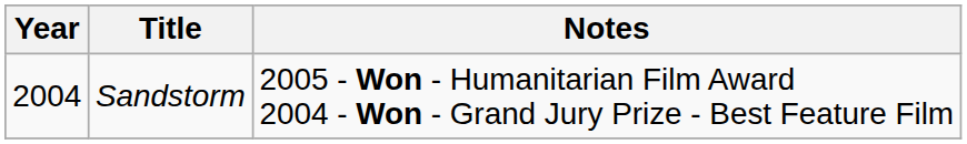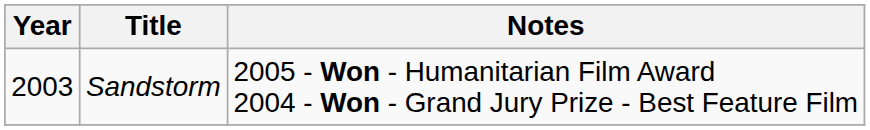Sandstorm | Year: 2004 -> 2003
